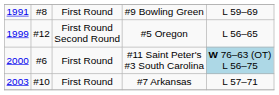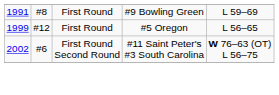#5 Oregon | column 3: First Round Second Round -> First Round
#11 Saint Peter's #3 South Carolina | column 1: 2000 -> 2002
#11 Saint Peter's #3 South Carolina | column 3: First Round -> First Round Second Round
#11 Saint Peter's #3 South Carolina | column 5: lightblue background -> no background
- row: 2003 | #10 | First Round | #7 Arkansas | L 57–71
